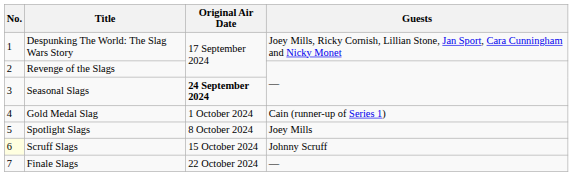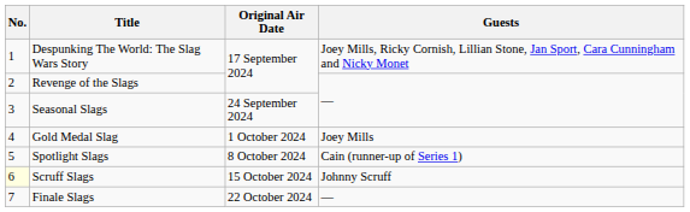Seasonal Slags | Original Air Date: bold -> normal
Gold Medal Slag | Guests: Cain (runner-up of Series 1) -> Joey Mills
Spotlight Slags | Guests: Joey Mills -> Cain (runner-up of Series 1)
